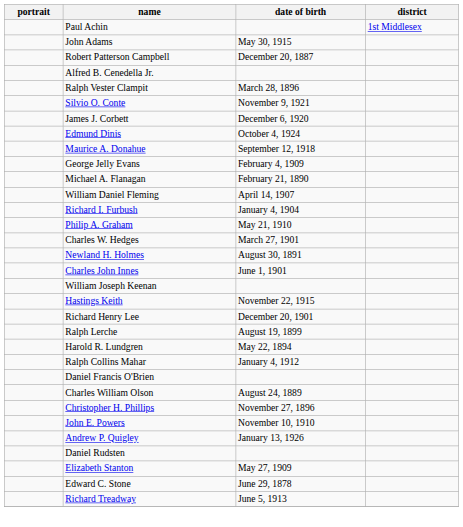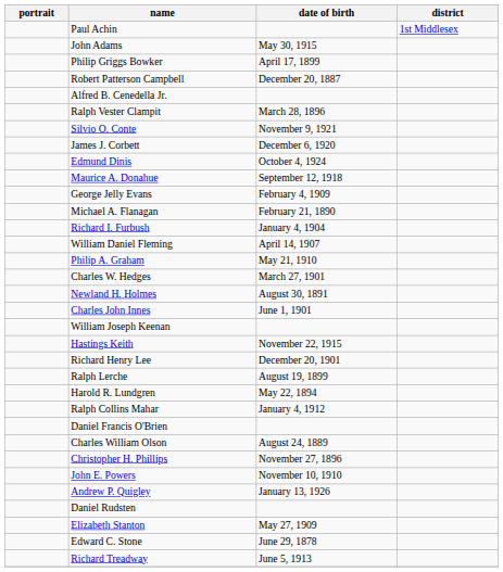+ row: Philip Griggs Bowker | April 17, 1899
rows swapped: William Daniel Fleming <-> Richard I. Furbush
